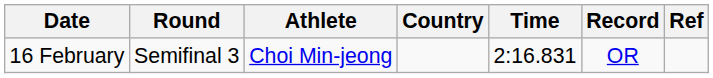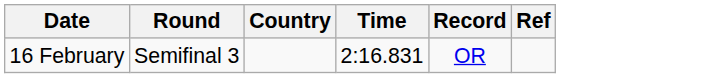- column: Athlete | Choi Min-jeong
